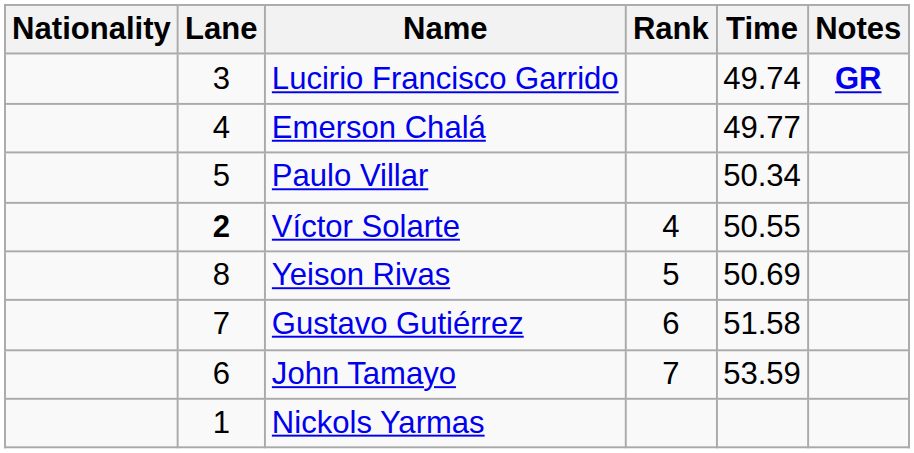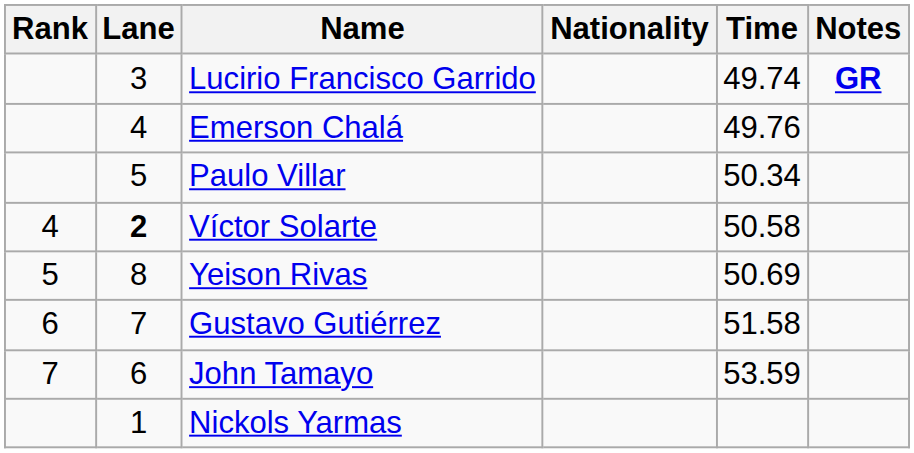columns swapped: Rank <-> Nationality
Emerson Chalá | Time: 49.77 -> 49.76
Víctor Solarte | Time: 50.55 -> 50.58
